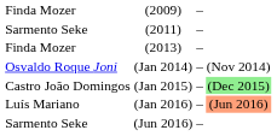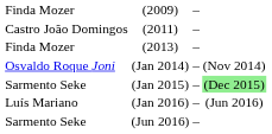(2011) | column 1: Sarmento Seke -> Castro João Domingos
(Jan 2015) | column 1: Castro João Domingos -> Sarmento Seke
(Jan 2016) | column 4: lightsalmon background -> no background
